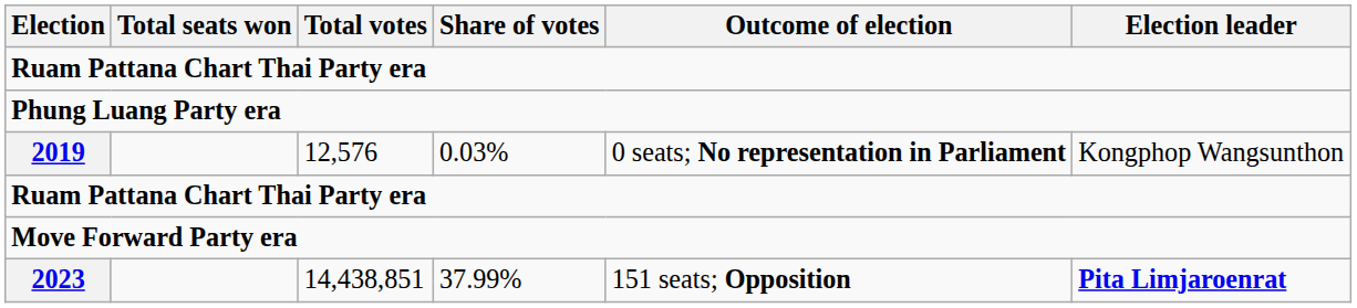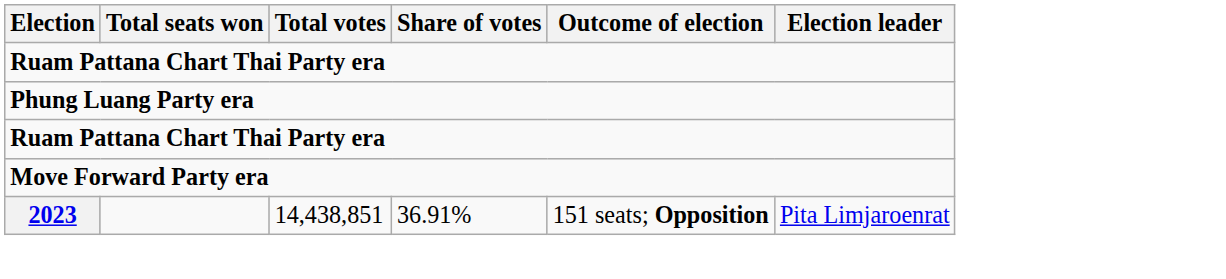- row: 2019 | 12,576 | 0.03% | 0 seats; No representation in Parliament | Kongphop Wangsunthon
2023 | Share of votes: 37.99% -> 36.91%
2023 | Election leader: bold -> normal
